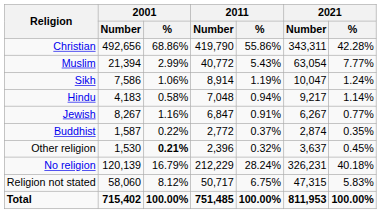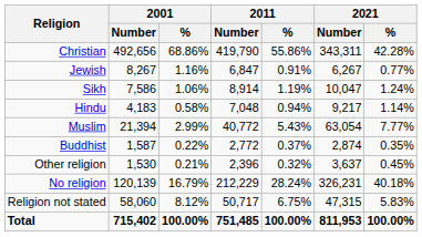rows swapped: Muslim <-> Jewish
Other religion | 2001 / %: bold -> normal
